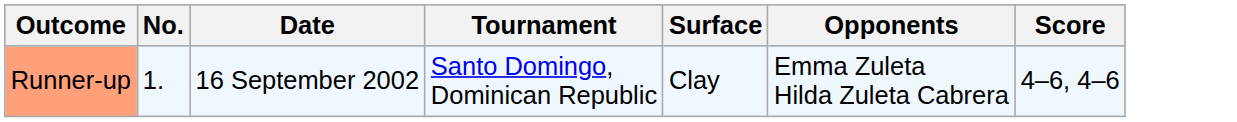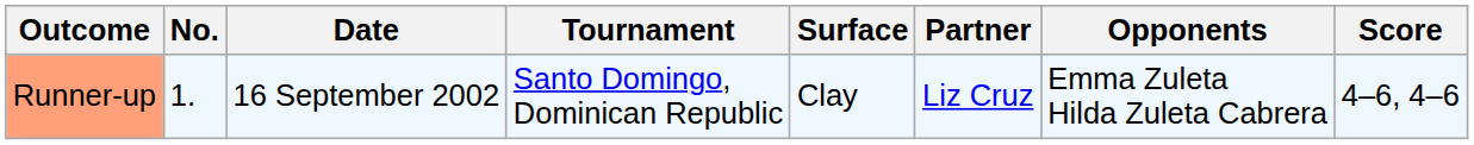+ column: Partner | Liz Cruz
